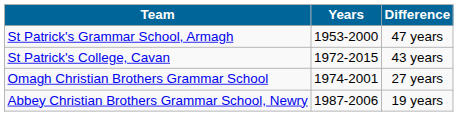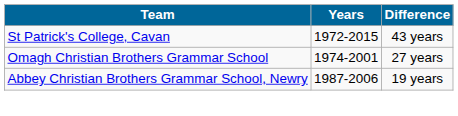- row: St Patrick's Grammar School, Armagh | 1953-2000 | 47 years
